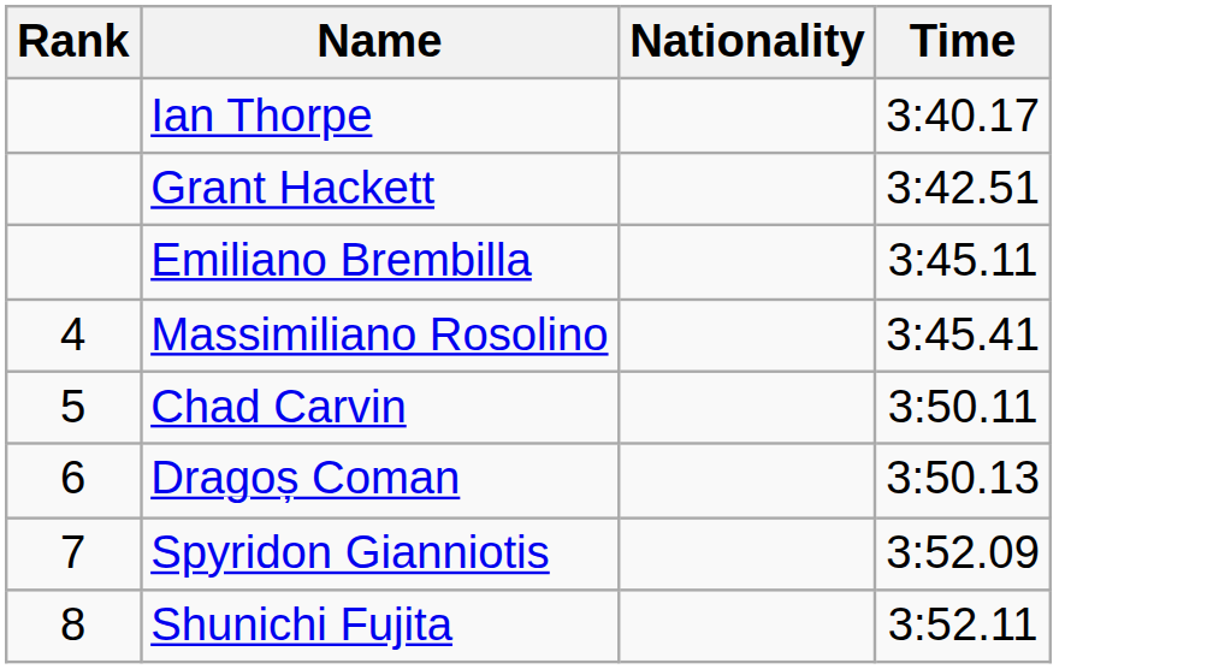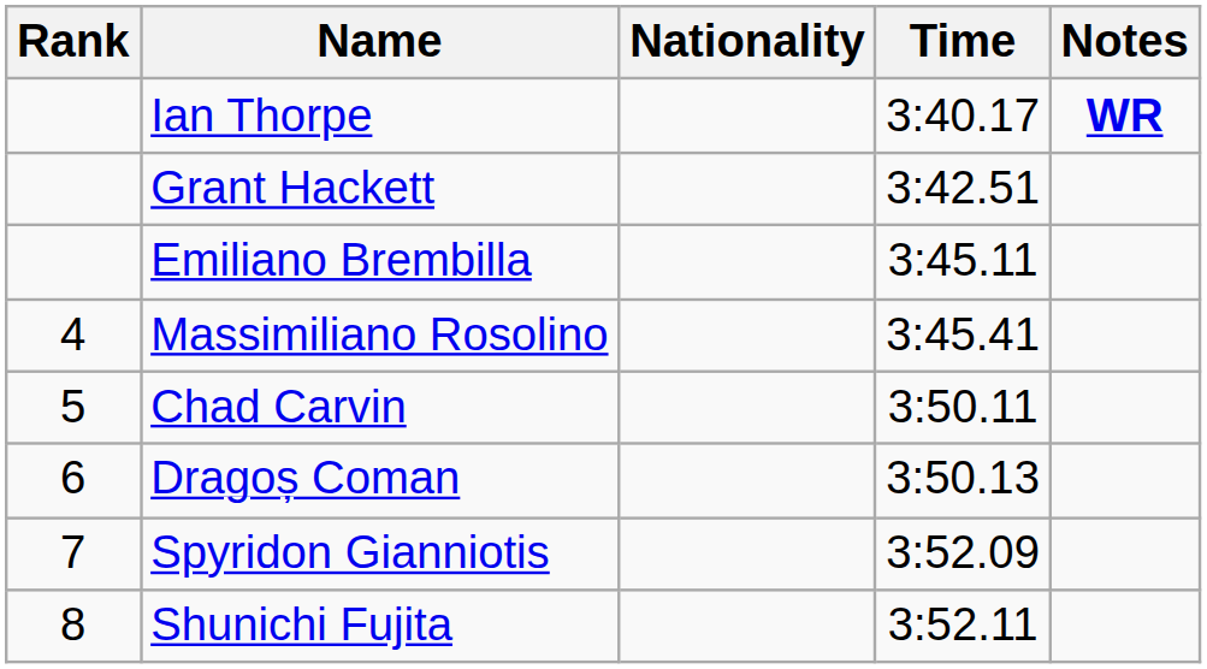+ column: Notes | WR
